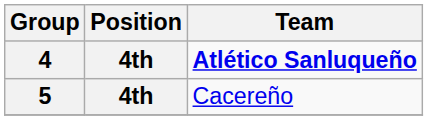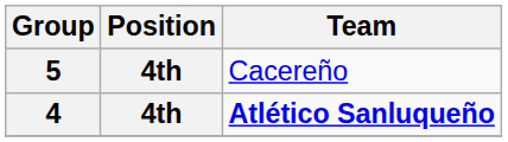rows swapped: 4 <-> 5
